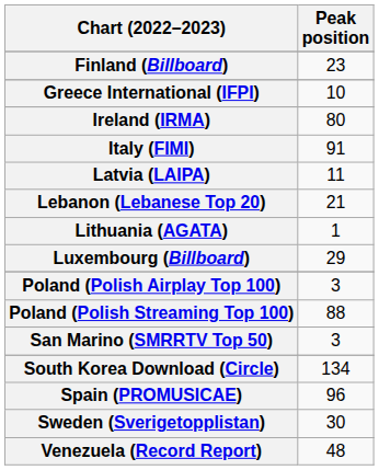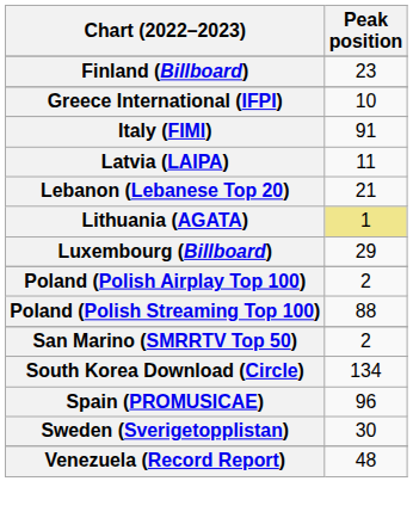- row: Ireland (IRMA) | 80
Lithuania (AGATA) | Peak position: no background -> khaki background
Poland (Polish Airplay Top 100) | Peak position: 3 -> 2
San Marino (SMRRTV Top 50) | Peak position: 3 -> 2
